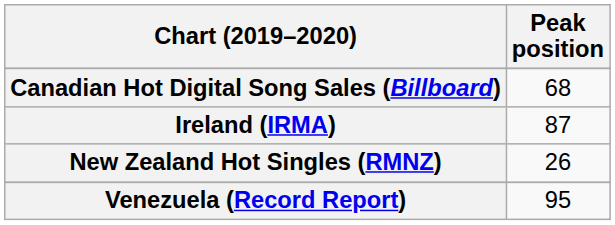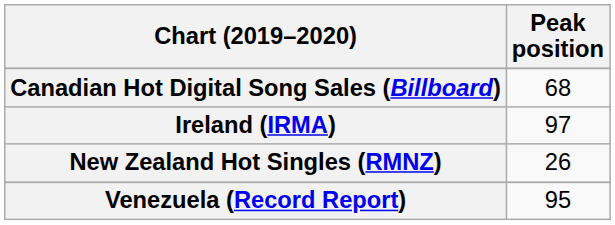Ireland (IRMA) | Peak position: 87 -> 97
